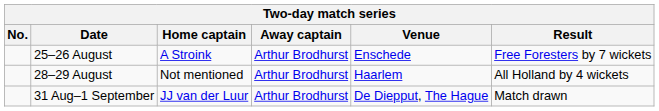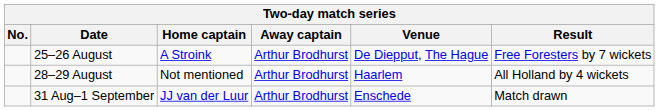25–26 August | Venue: Enschede -> De Diepput, The Hague
31 Aug–1 September | Venue: De Diepput, The Hague -> Enschede
